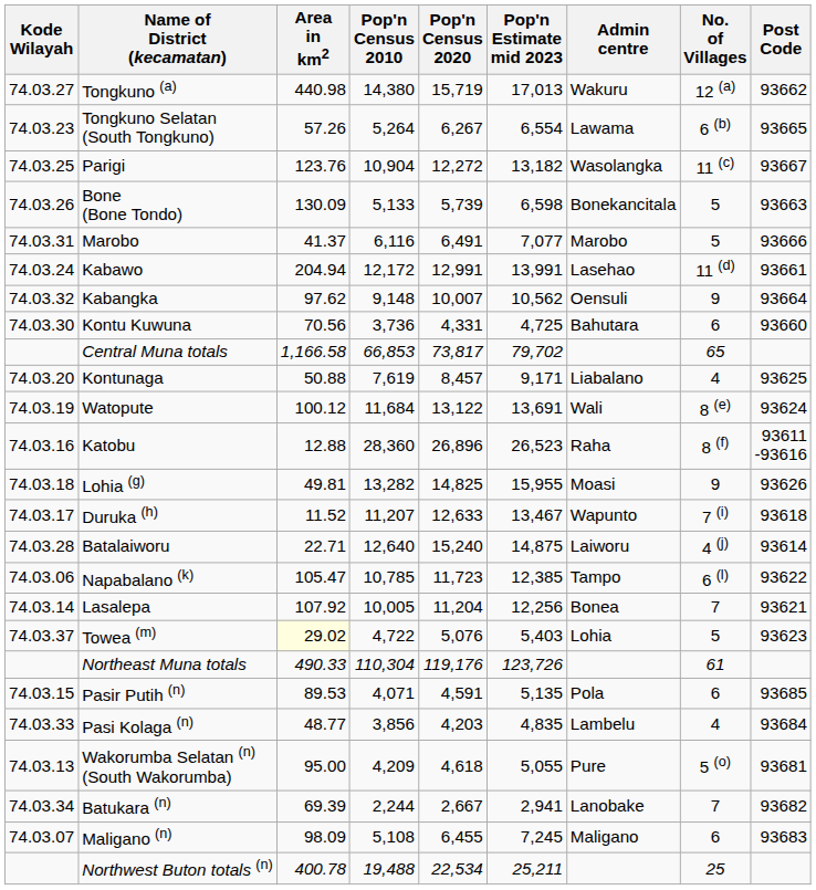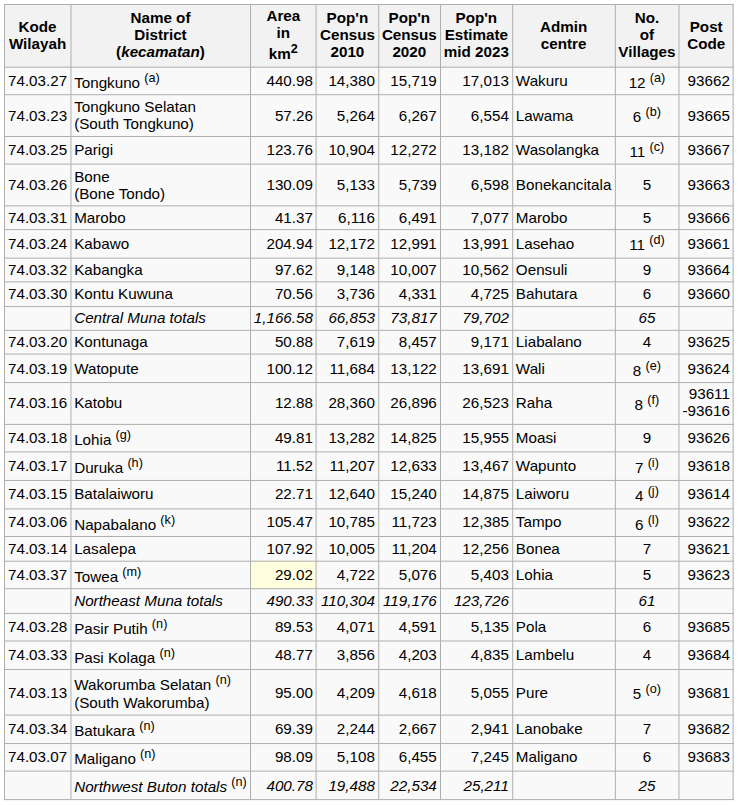Batalaiworu | Kode Wilayah: 74.03.28 -> 74.03.15
Pasir Putih (n) | Kode Wilayah: 74.03.15 -> 74.03.28
